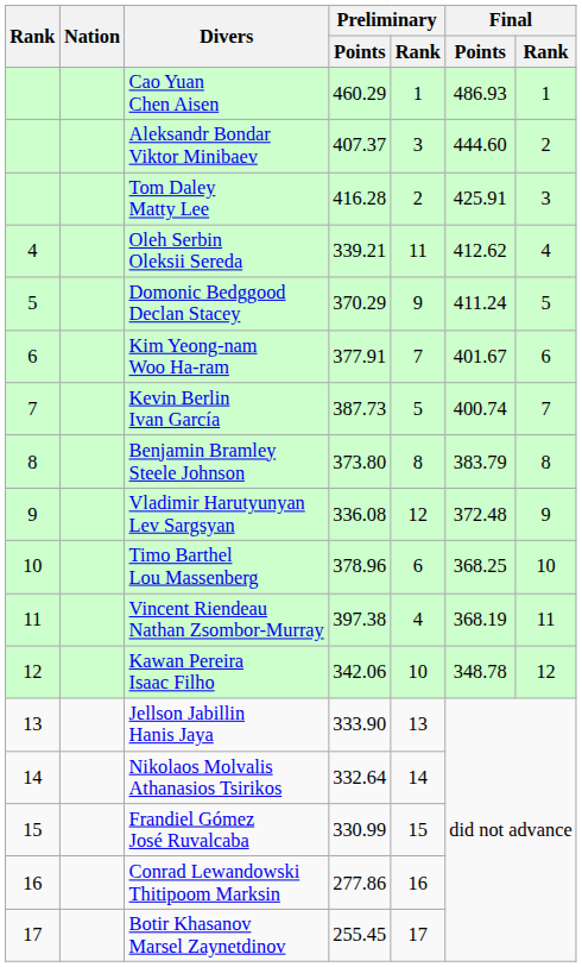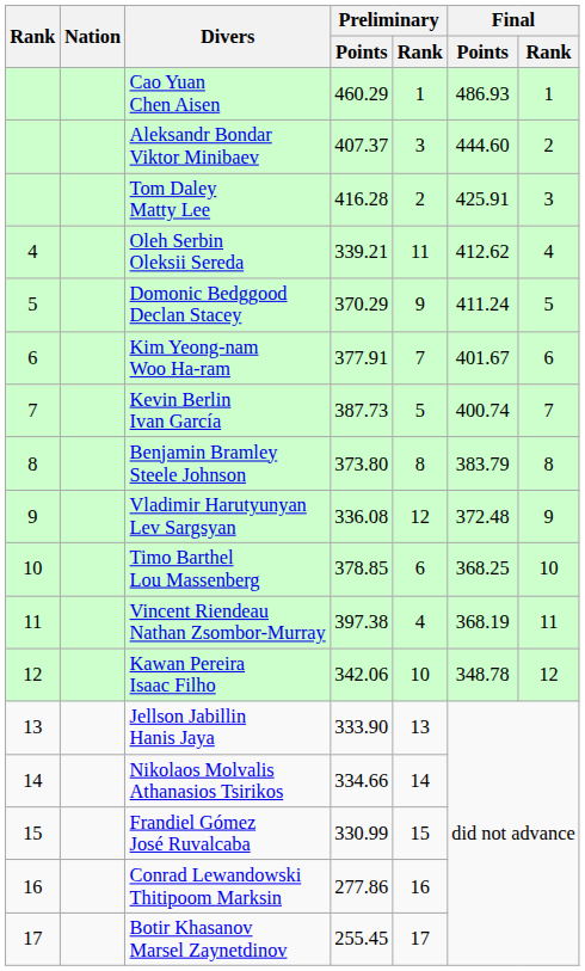Timo Barthel Lou Massenberg | Preliminary / Points: 378.96 -> 378.85
Nikolaos Molvalis Athanasios Tsirikos | Preliminary / Points: 332.64 -> 334.66
